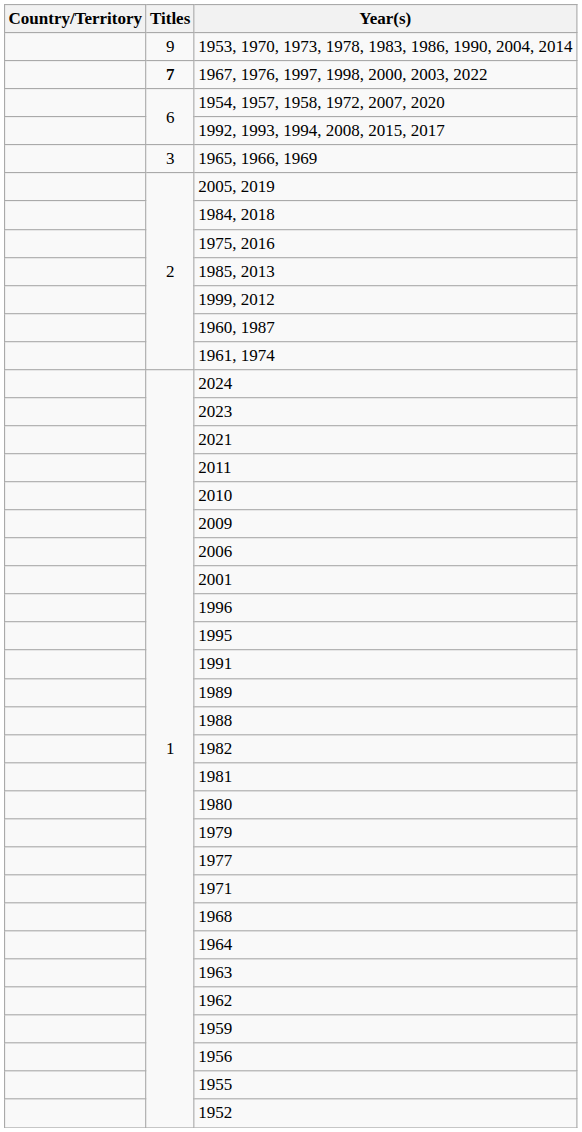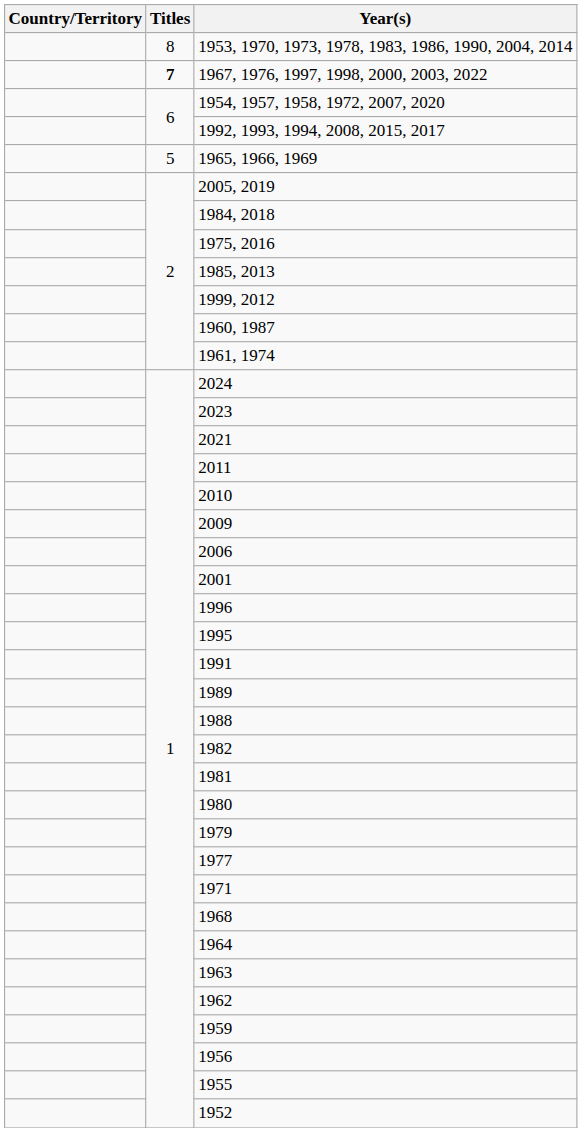1953, 1970, 1973, 1978, 1983, 1986, 1990, 2004, 2014 | Titles: 9 -> 8
1965, 1966, 1969 | Titles: 3 -> 5
